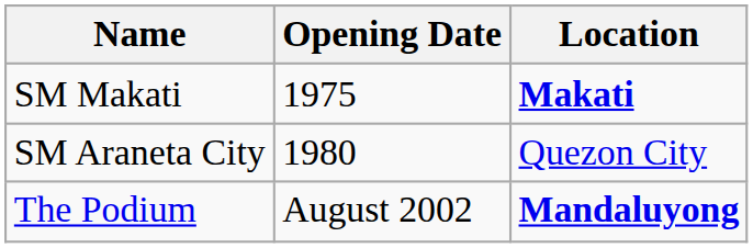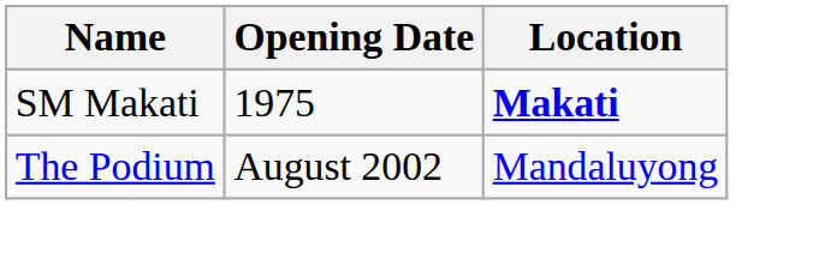- row: SM Araneta City | 1980 | Quezon City
The Podium | Location: bold -> normal
